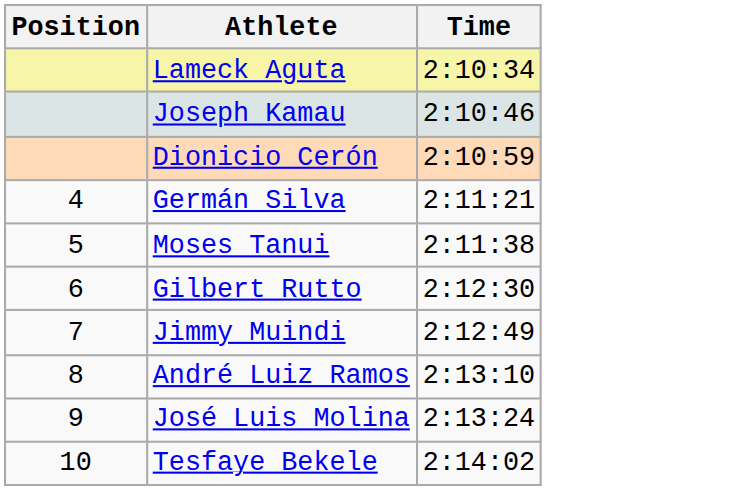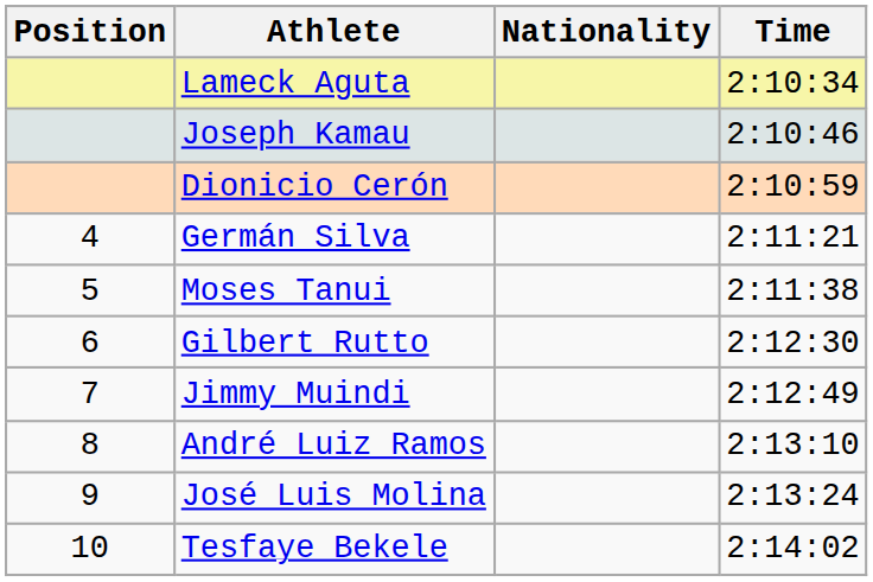+ column: Nationality
